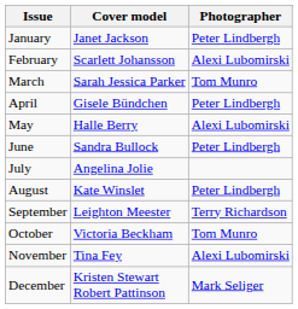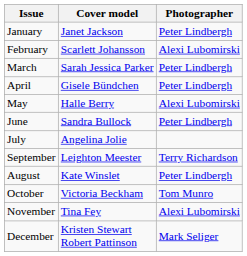March | Photographer: Tom Munro -> Peter Lindbergh
rows swapped: August <-> September
